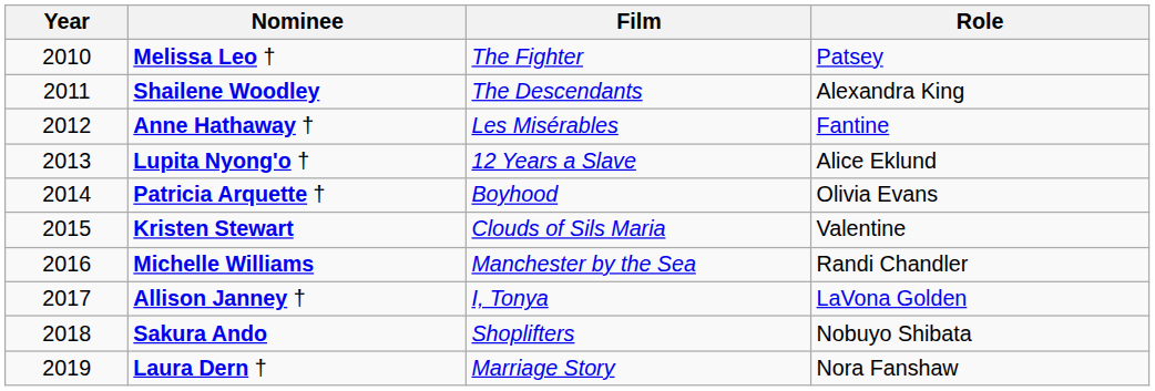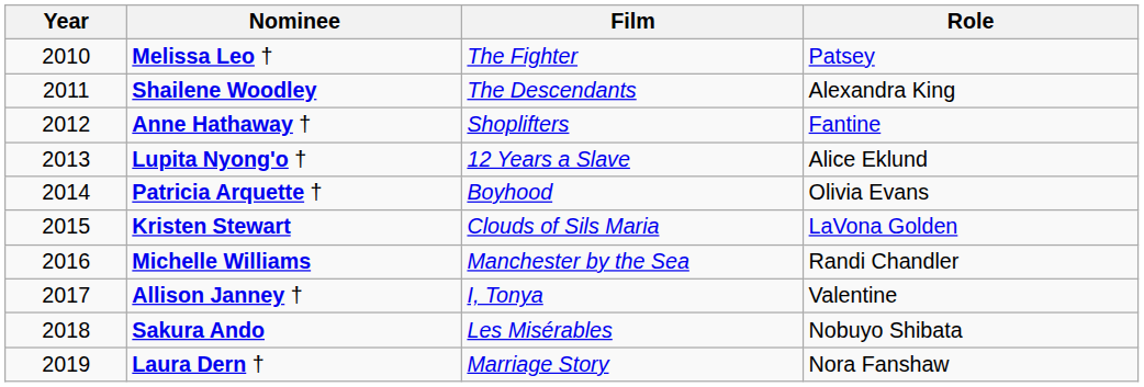Anne Hathaway † | Film: Les Misérables -> Shoplifters
Kristen Stewart | Role: Valentine -> LaVona Golden
Allison Janney † | Role: LaVona Golden -> Valentine
Sakura Ando | Film: Shoplifters -> Les Misérables
